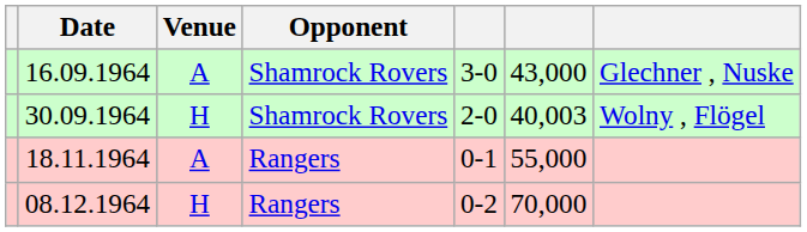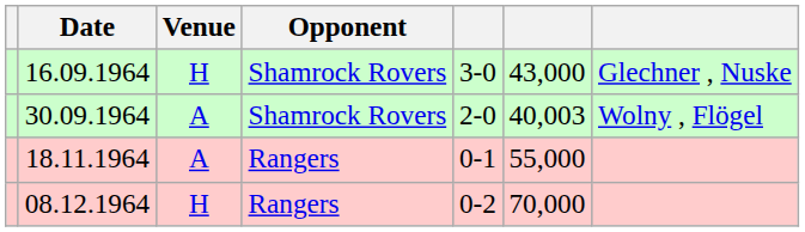16.09.1964 | Venue: A -> H
30.09.1964 | Venue: H -> A
